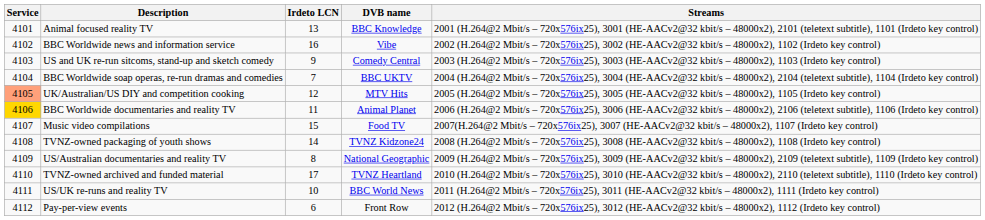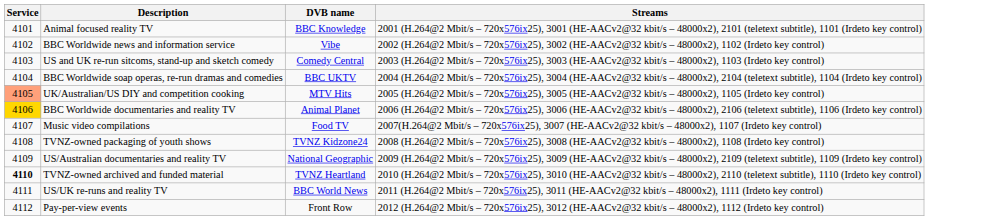- column: Irdeto LCN | 13 | 16 | 9 | 7 | 12 | 11 | 15 | 14 | 8 | 17 | 10 | 6
TVNZ-owned archived and funded material | Service: normal -> bold
